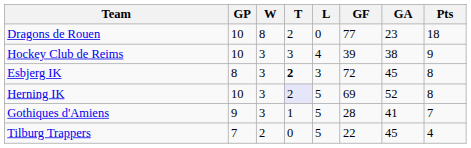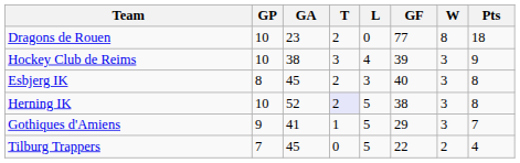columns swapped: W <-> GA
Esbjerg IK | T: bold -> normal
Esbjerg IK | GF: 72 -> 40
Herning IK | GF: 69 -> 38
Gothiques d'Amiens | GF: 28 -> 29
